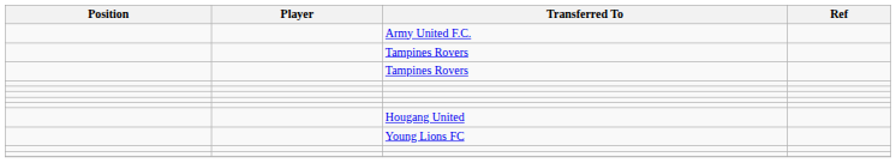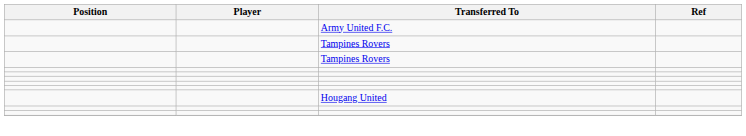- row: Young Lions FC
